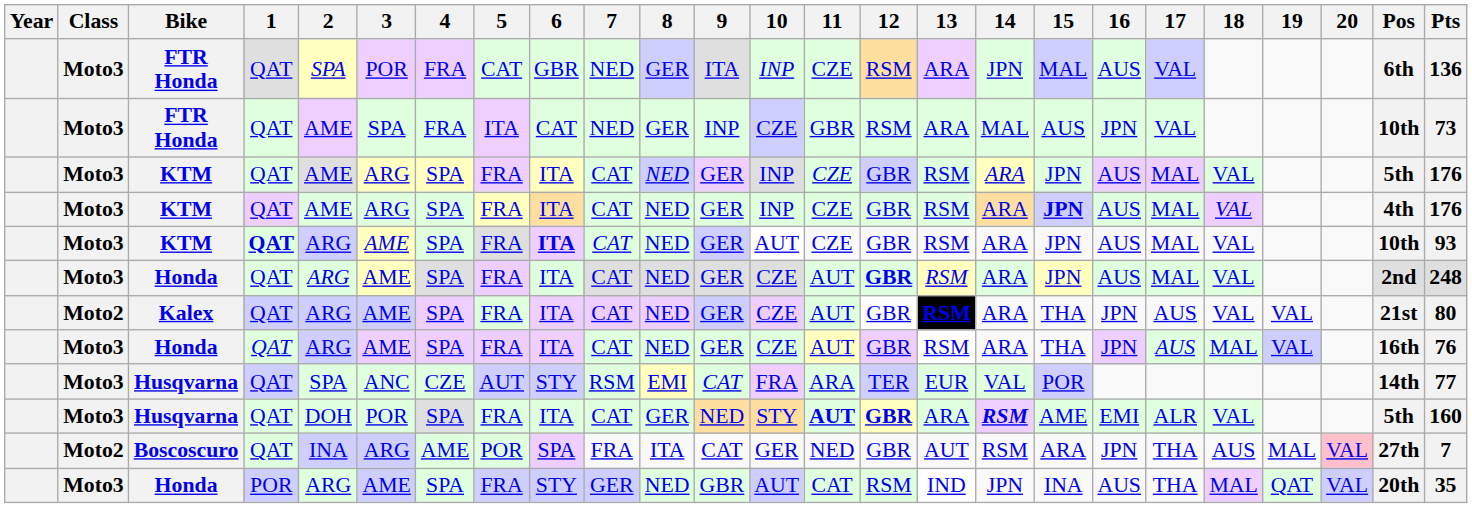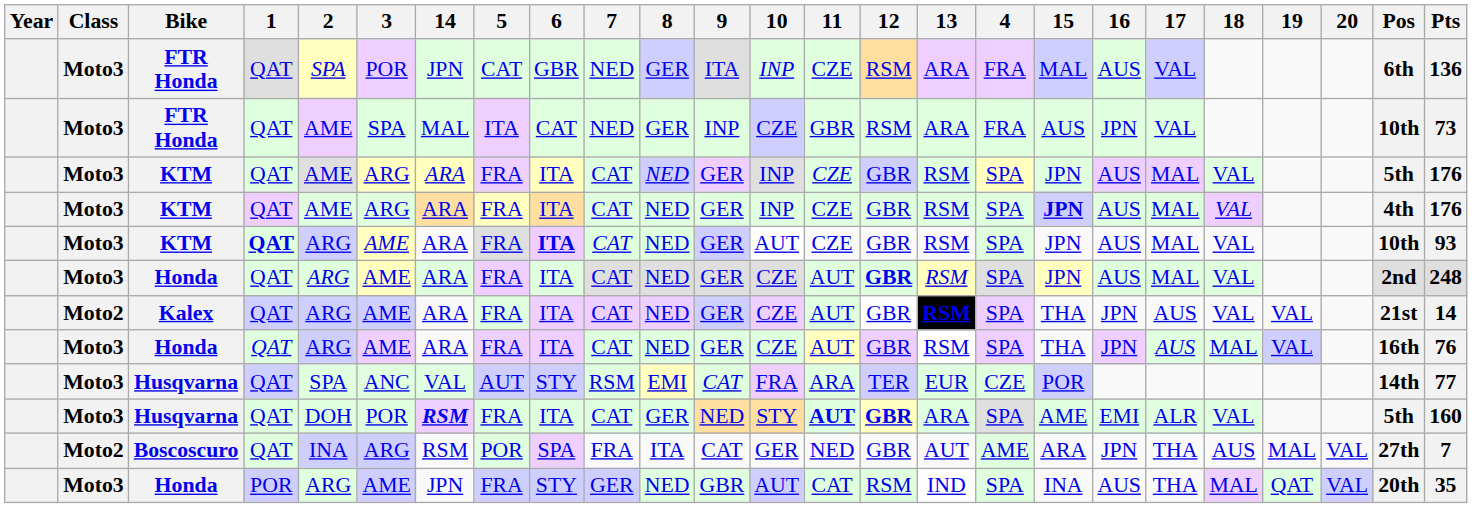columns swapped: 4 <-> 14
Kalex | Pts: 80 -> 14
Boscoscuro | 20: pink background -> no background
